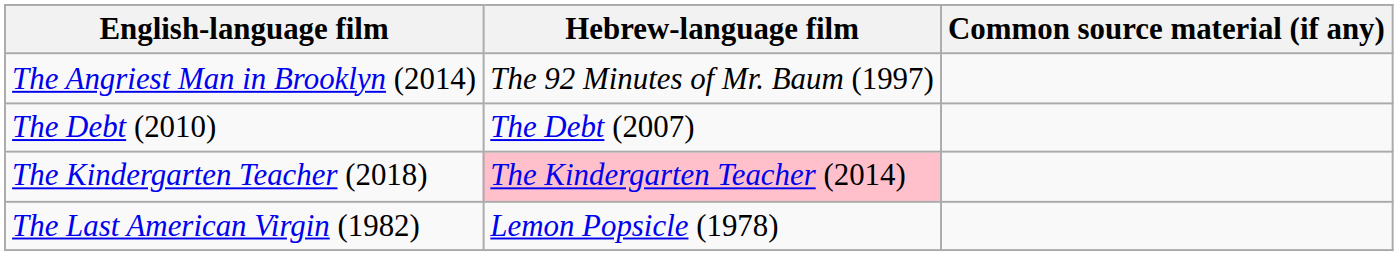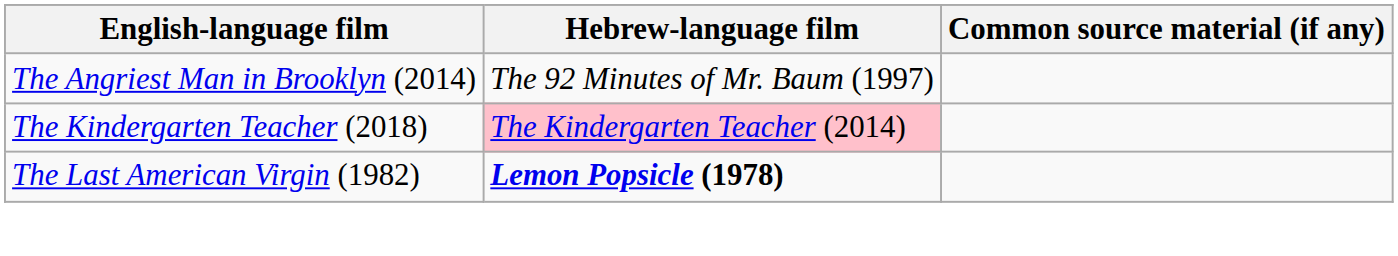- row: The Debt (2010) | The Debt (2007)
The Last American Virgin (1982) | Hebrew-language film: normal -> bold
